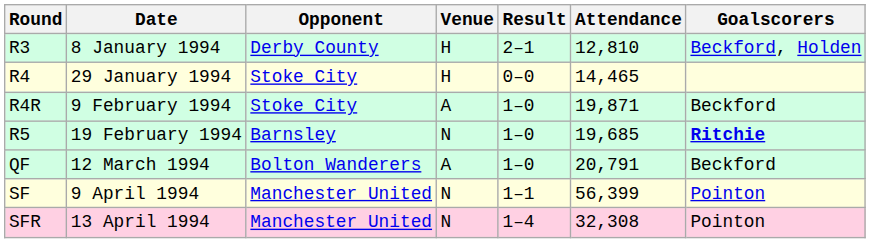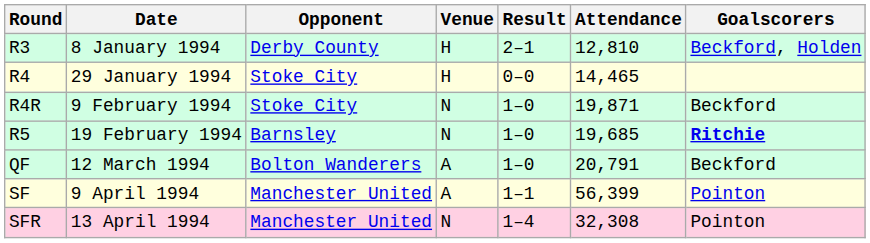R4R | Venue: A -> N
SF | Venue: N -> A
